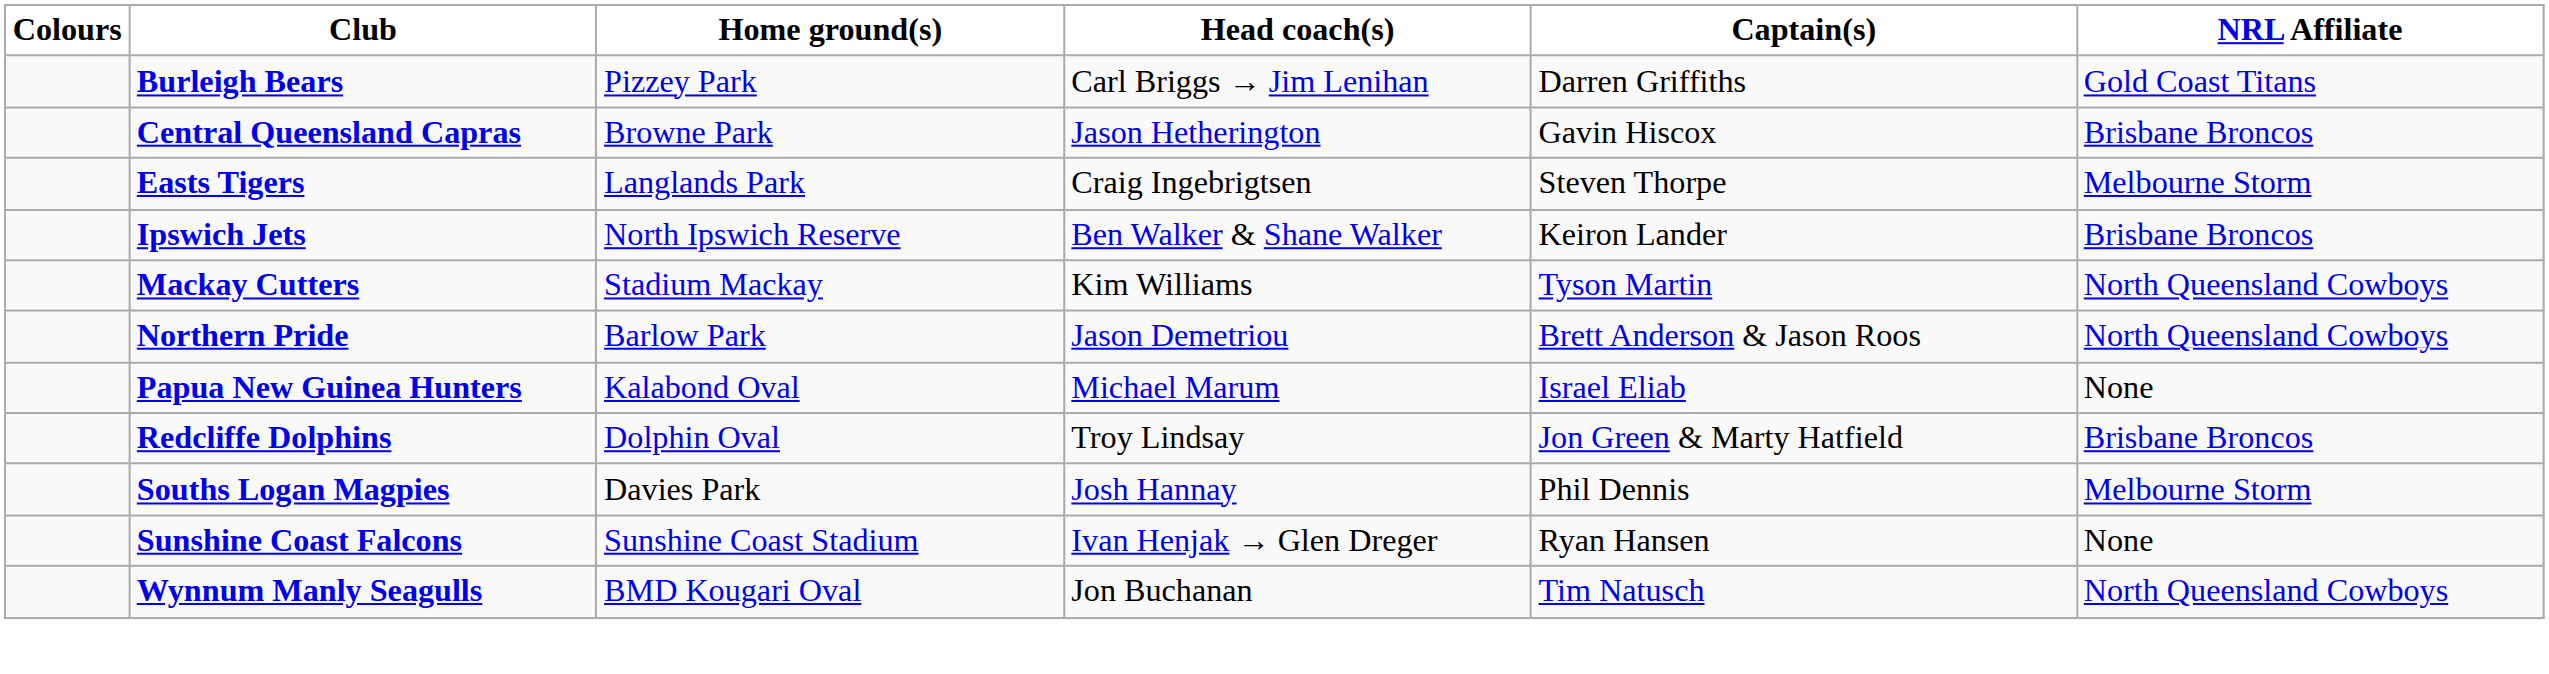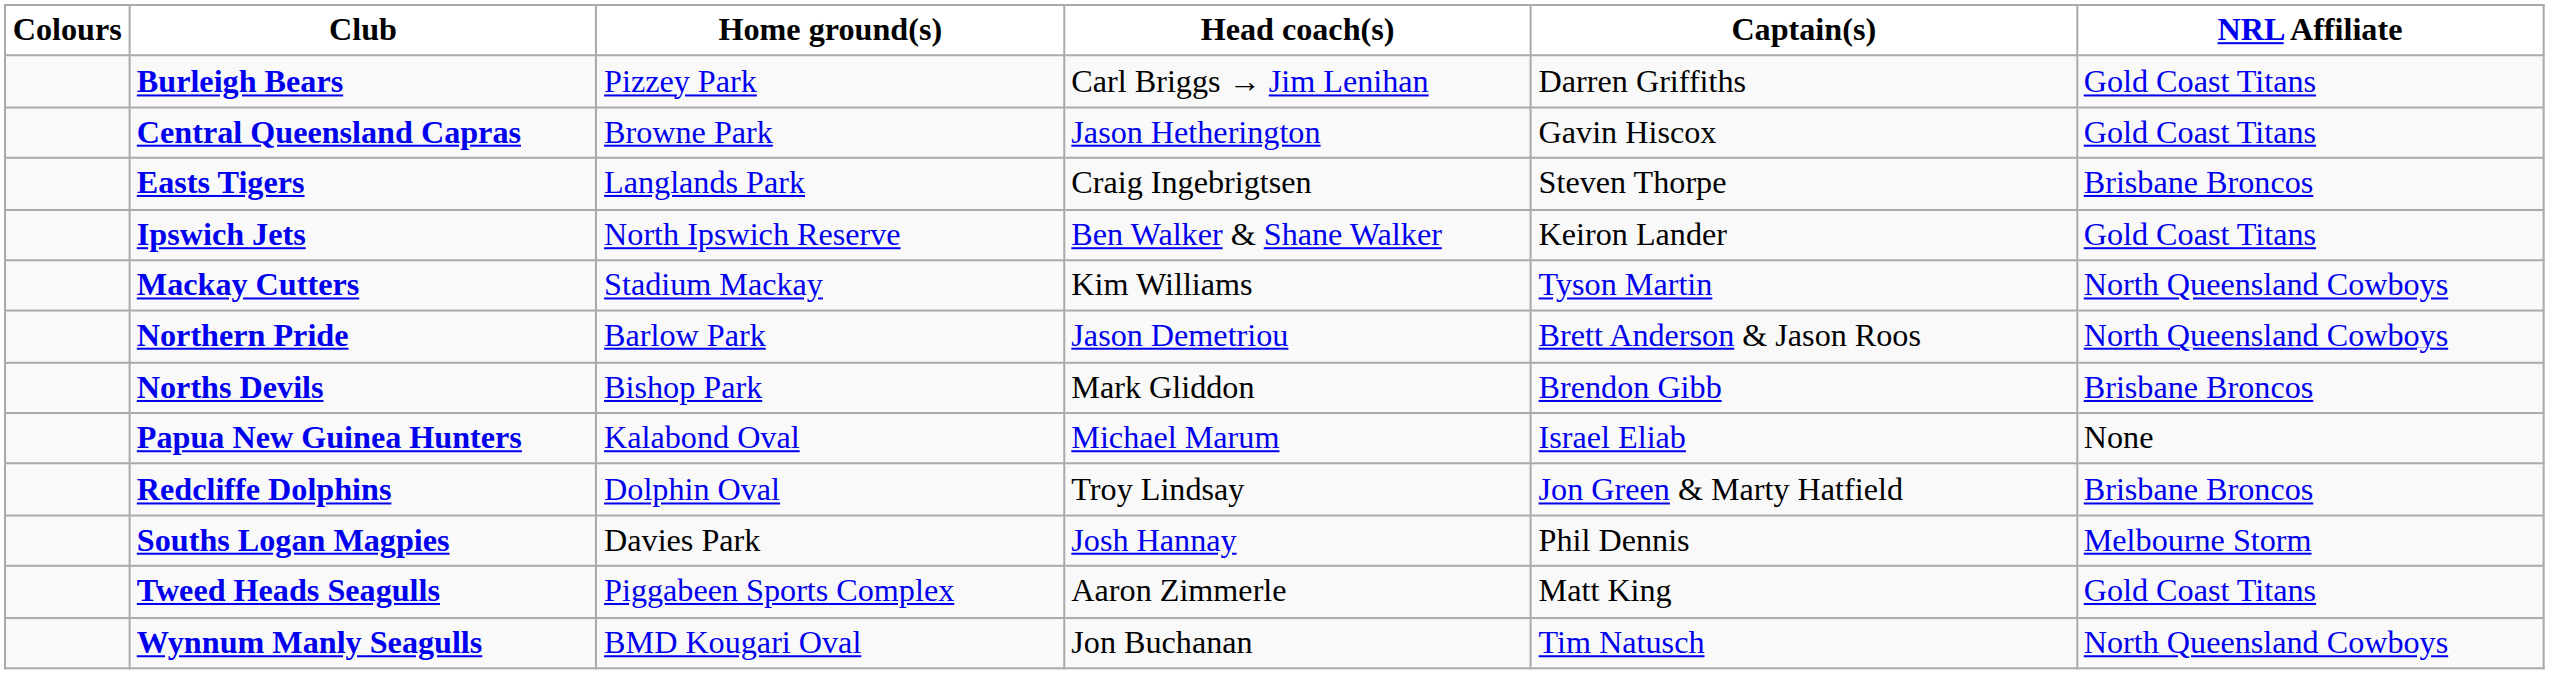Central Queensland Capras | NRL Affiliate: Brisbane Broncos -> Gold Coast Titans
Easts Tigers | NRL Affiliate: Melbourne Storm -> Brisbane Broncos
Ipswich Jets | NRL Affiliate: Brisbane Broncos -> Gold Coast Titans
+ row: Norths Devils | Bishop Park | Mark Gliddon | Brendon Gibb | Brisbane Broncos
- row: Sunshine Coast Falcons | Sunshine Coast Stadium | Ivan Henjak → Glen Dreger | Ryan Hansen | None
+ row: Tweed Heads Seagulls | Piggabeen Sports Complex | Aaron Zimmerle | Matt King | Gold Coast Titans
